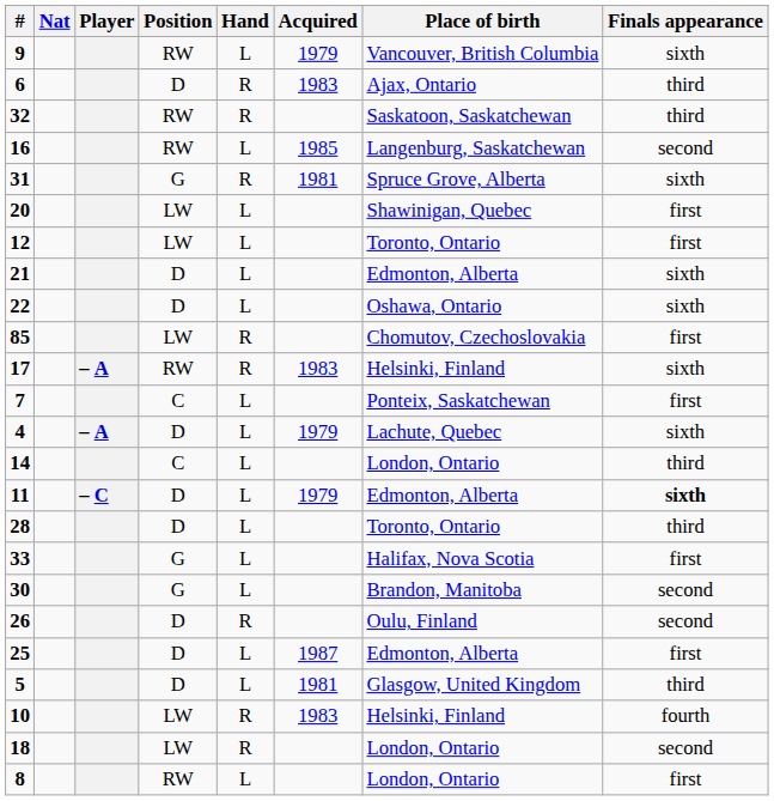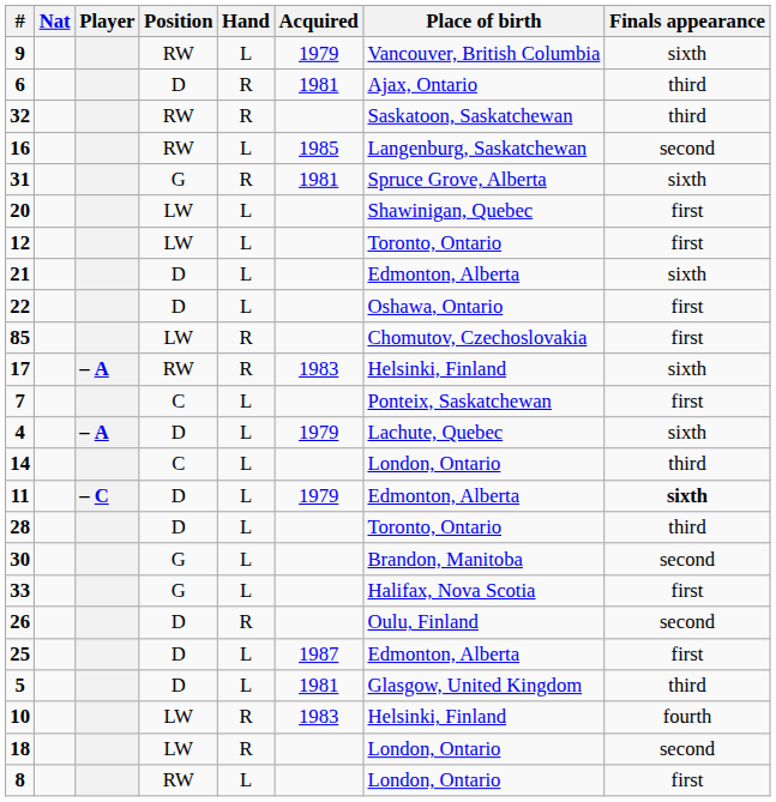6 | Acquired: 1983 -> 1981
22 | Finals appearance: sixth -> first
rows swapped: 30 <-> 33
